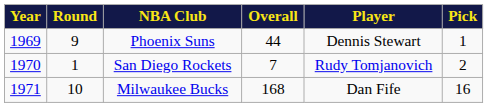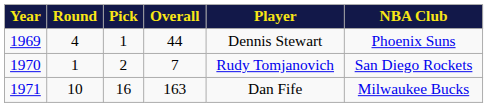columns swapped: Pick <-> NBA Club
1969 | Round: 9 -> 4
1971 | Overall: 168 -> 163
